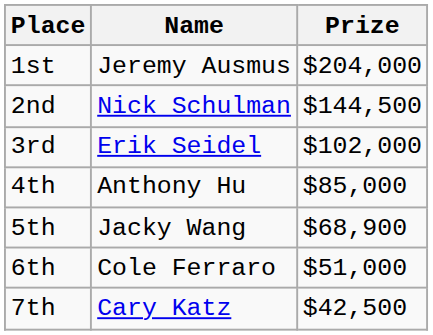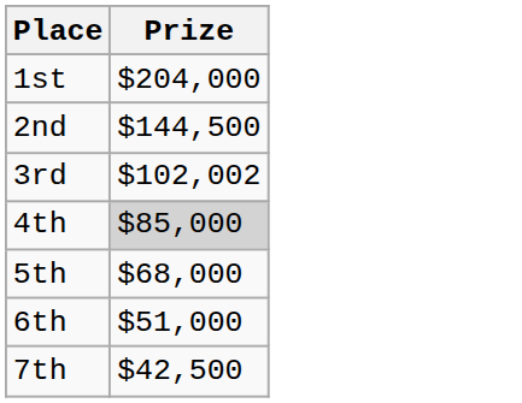- column: Name | Jeremy Ausmus | Nick Schulman | Erik Seidel | Anthony Hu | Jacky Wang | Cole Ferraro | Cary Katz
3rd | Prize: $102,000 -> $102,002
4th | Prize: no background -> lightgrey background
5th | Prize: $68,900 -> $68,000
